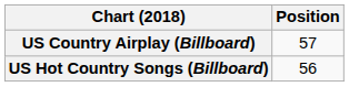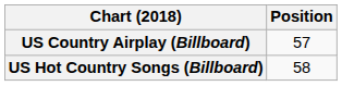US Hot Country Songs (Billboard) | Position: 56 -> 58
